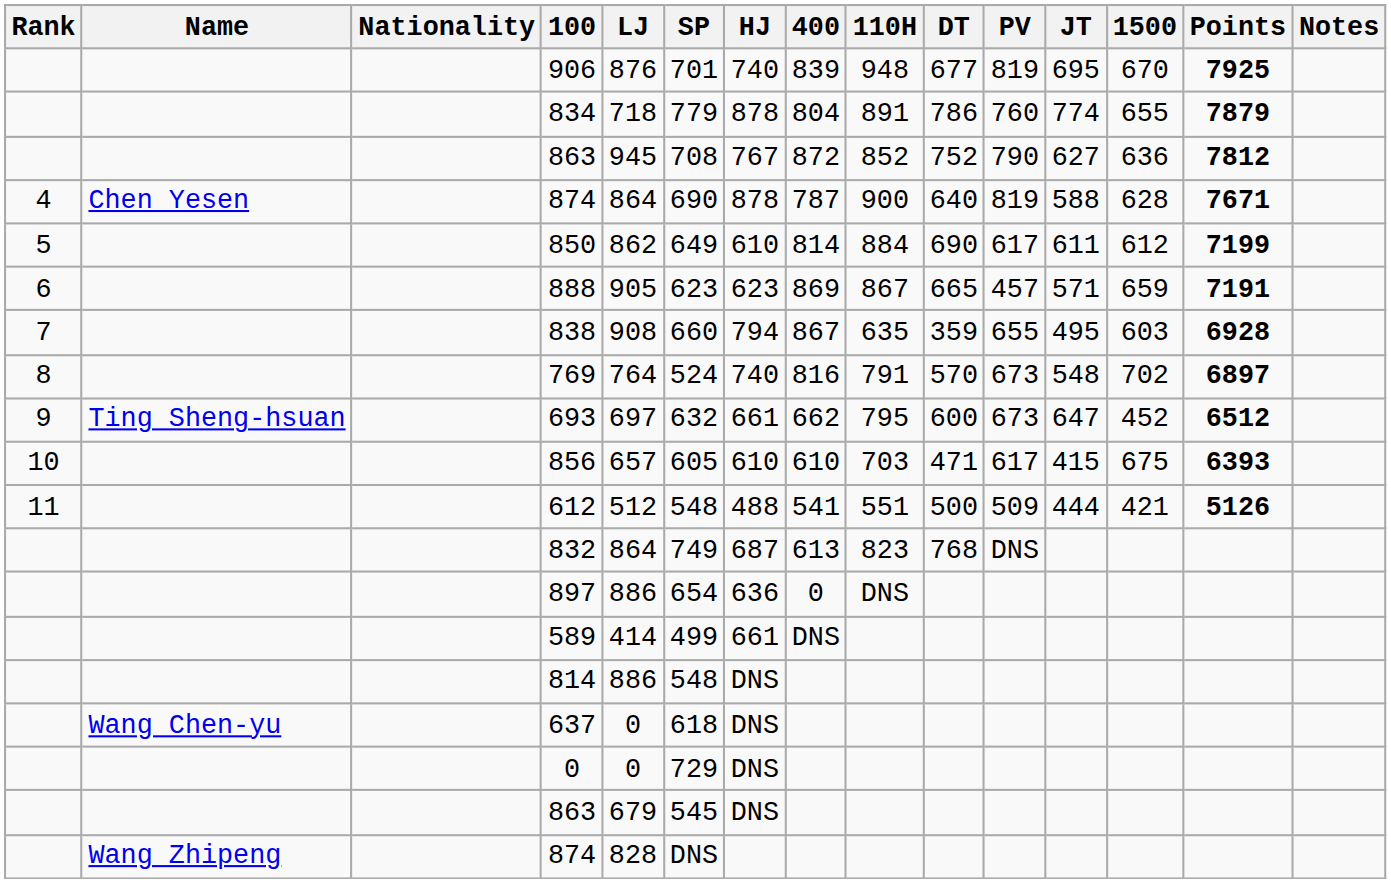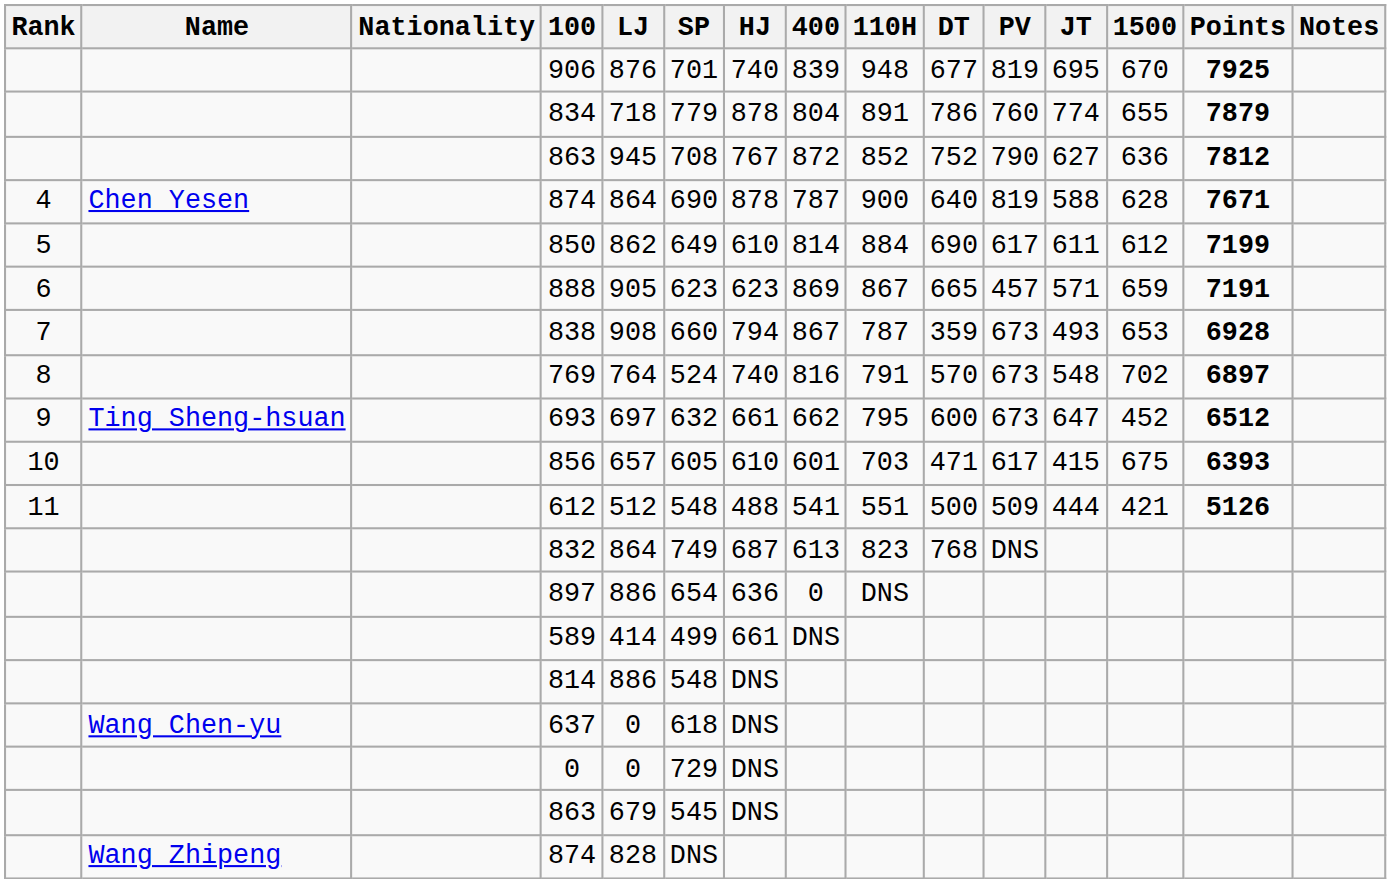838 | 110H: 635 -> 787
838 | PV: 655 -> 673
838 | JT: 495 -> 493
838 | 1500: 603 -> 653
856 | 400: 610 -> 601
